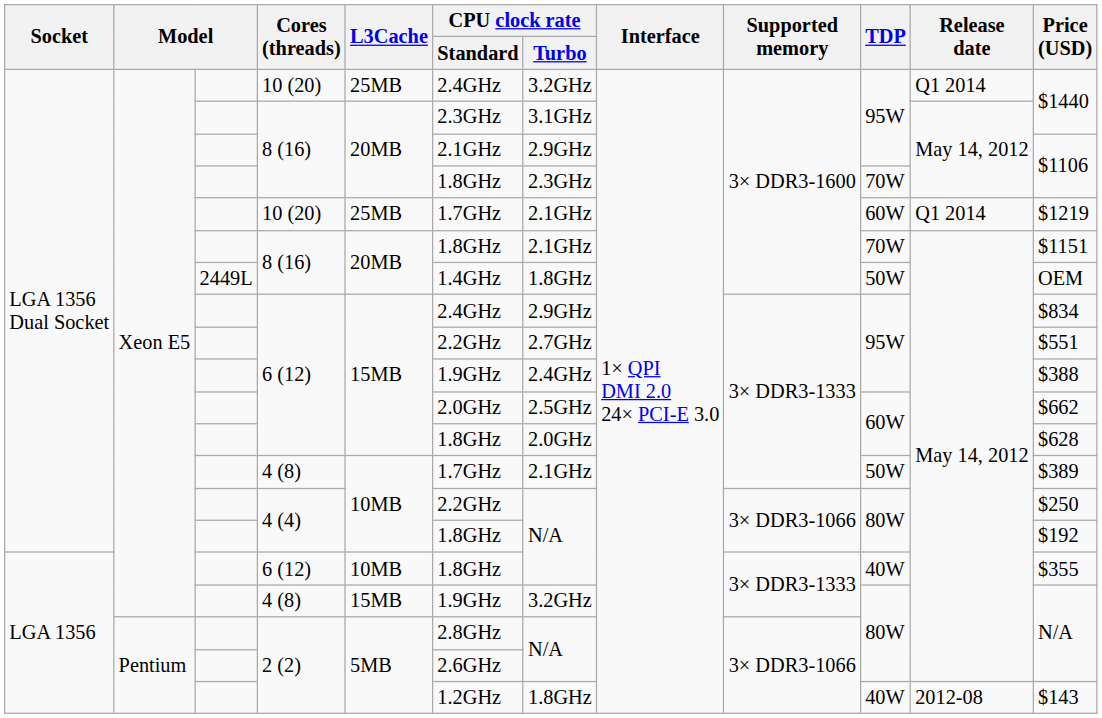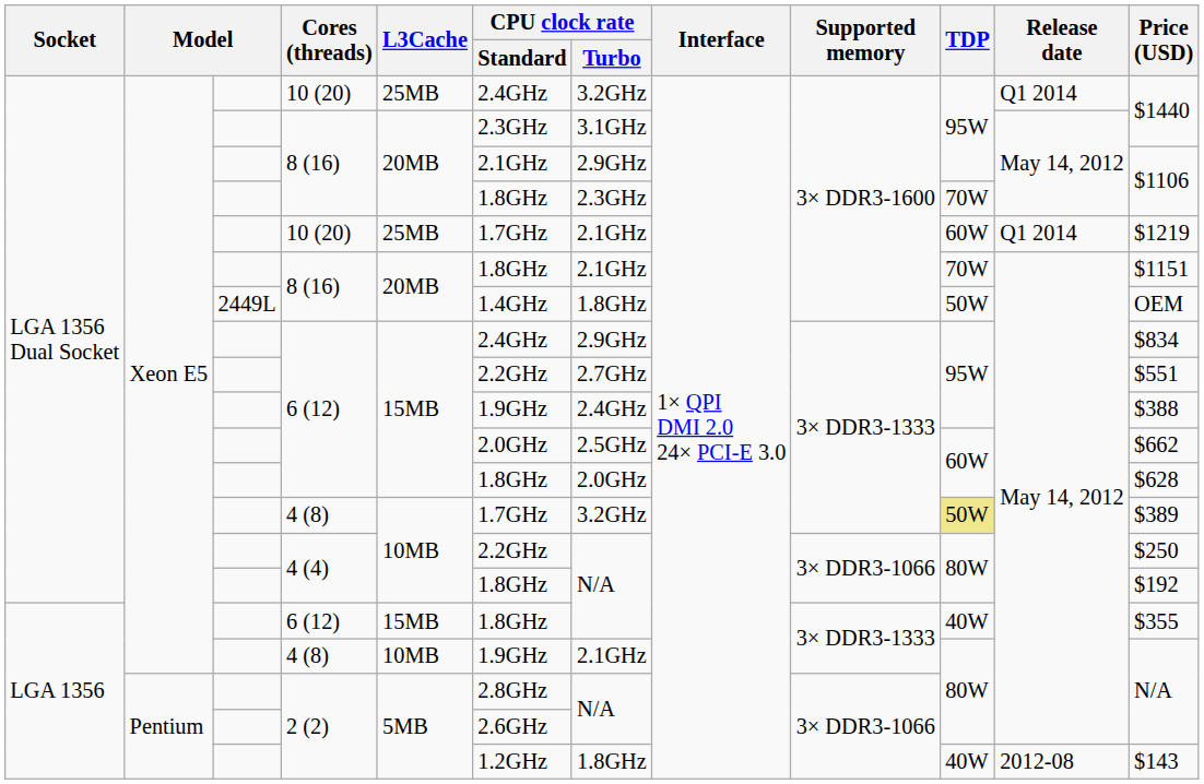LGA 1356 Dual Socket / 4 (8) | CPU clock rate / Turbo: 2.1GHz -> 3.2GHz
LGA 1356 Dual Socket / 4 (8) | TDP: no background -> khaki background
LGA 1356 / 6 (12) | L3Cache: 10MB -> 15MB
LGA 1356 / 4 (8) | L3Cache: 15MB -> 10MB
LGA 1356 / 4 (8) | CPU clock rate / Turbo: 3.2GHz -> 2.1GHz
